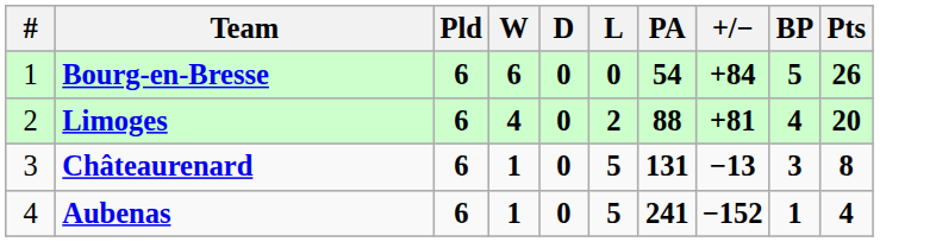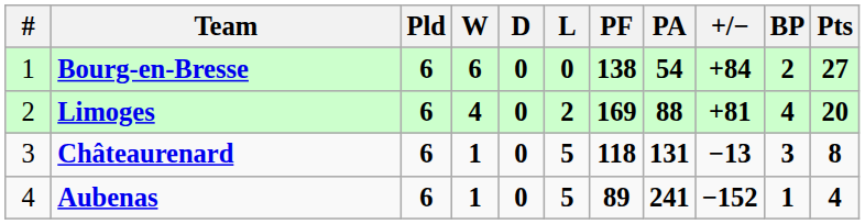+ column: PF | 138 | 169 | 118 | 89
Bourg-en-Bresse | BP: 5 -> 2
Bourg-en-Bresse | Pts: 26 -> 27
